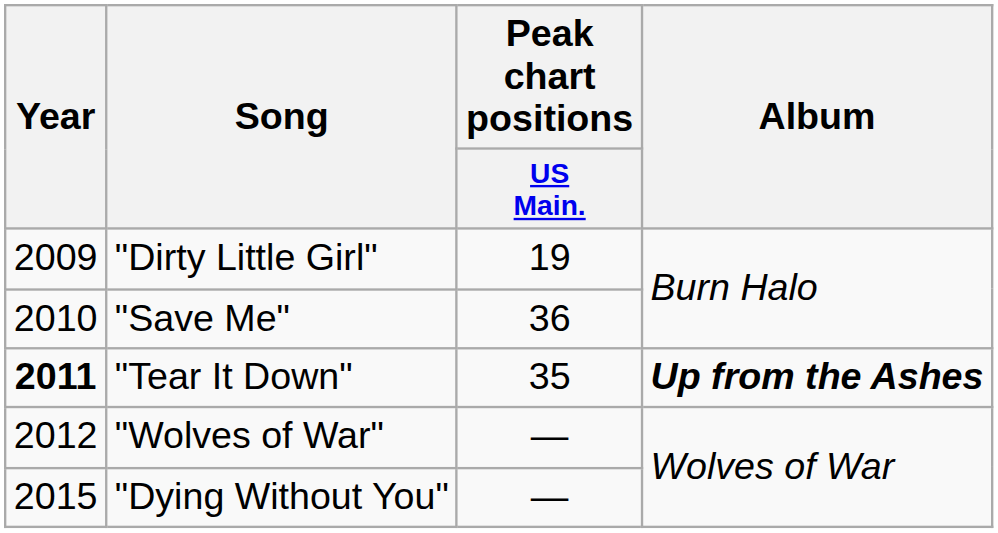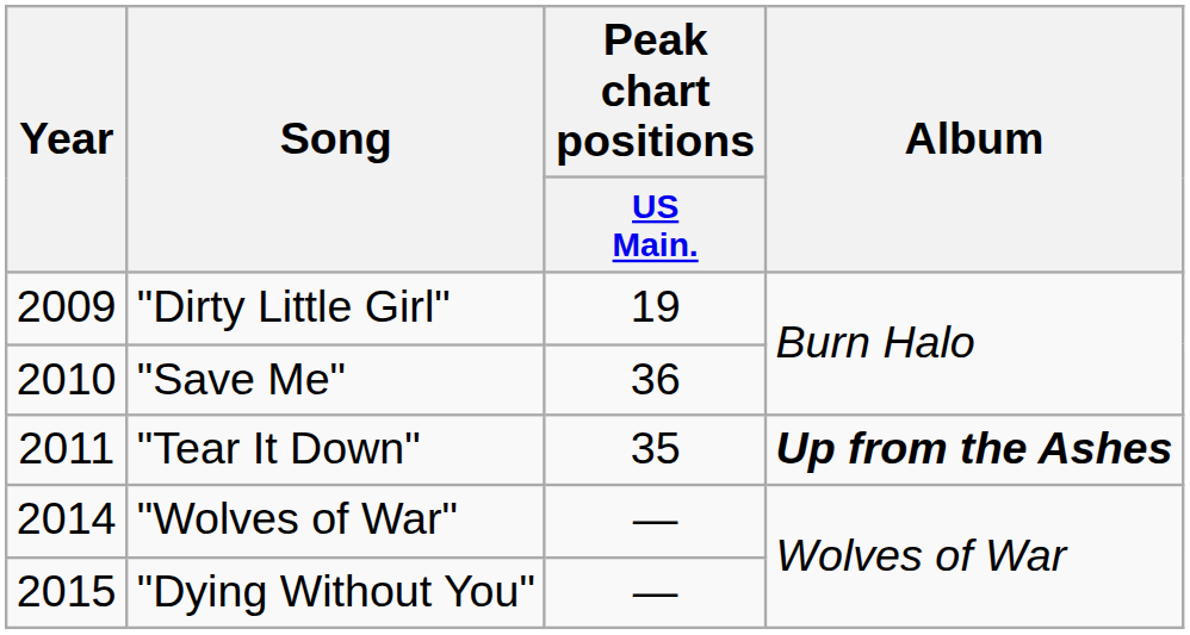"Tear It Down" | Year: bold -> normal
"Wolves of War" | Year: 2012 -> 2014
